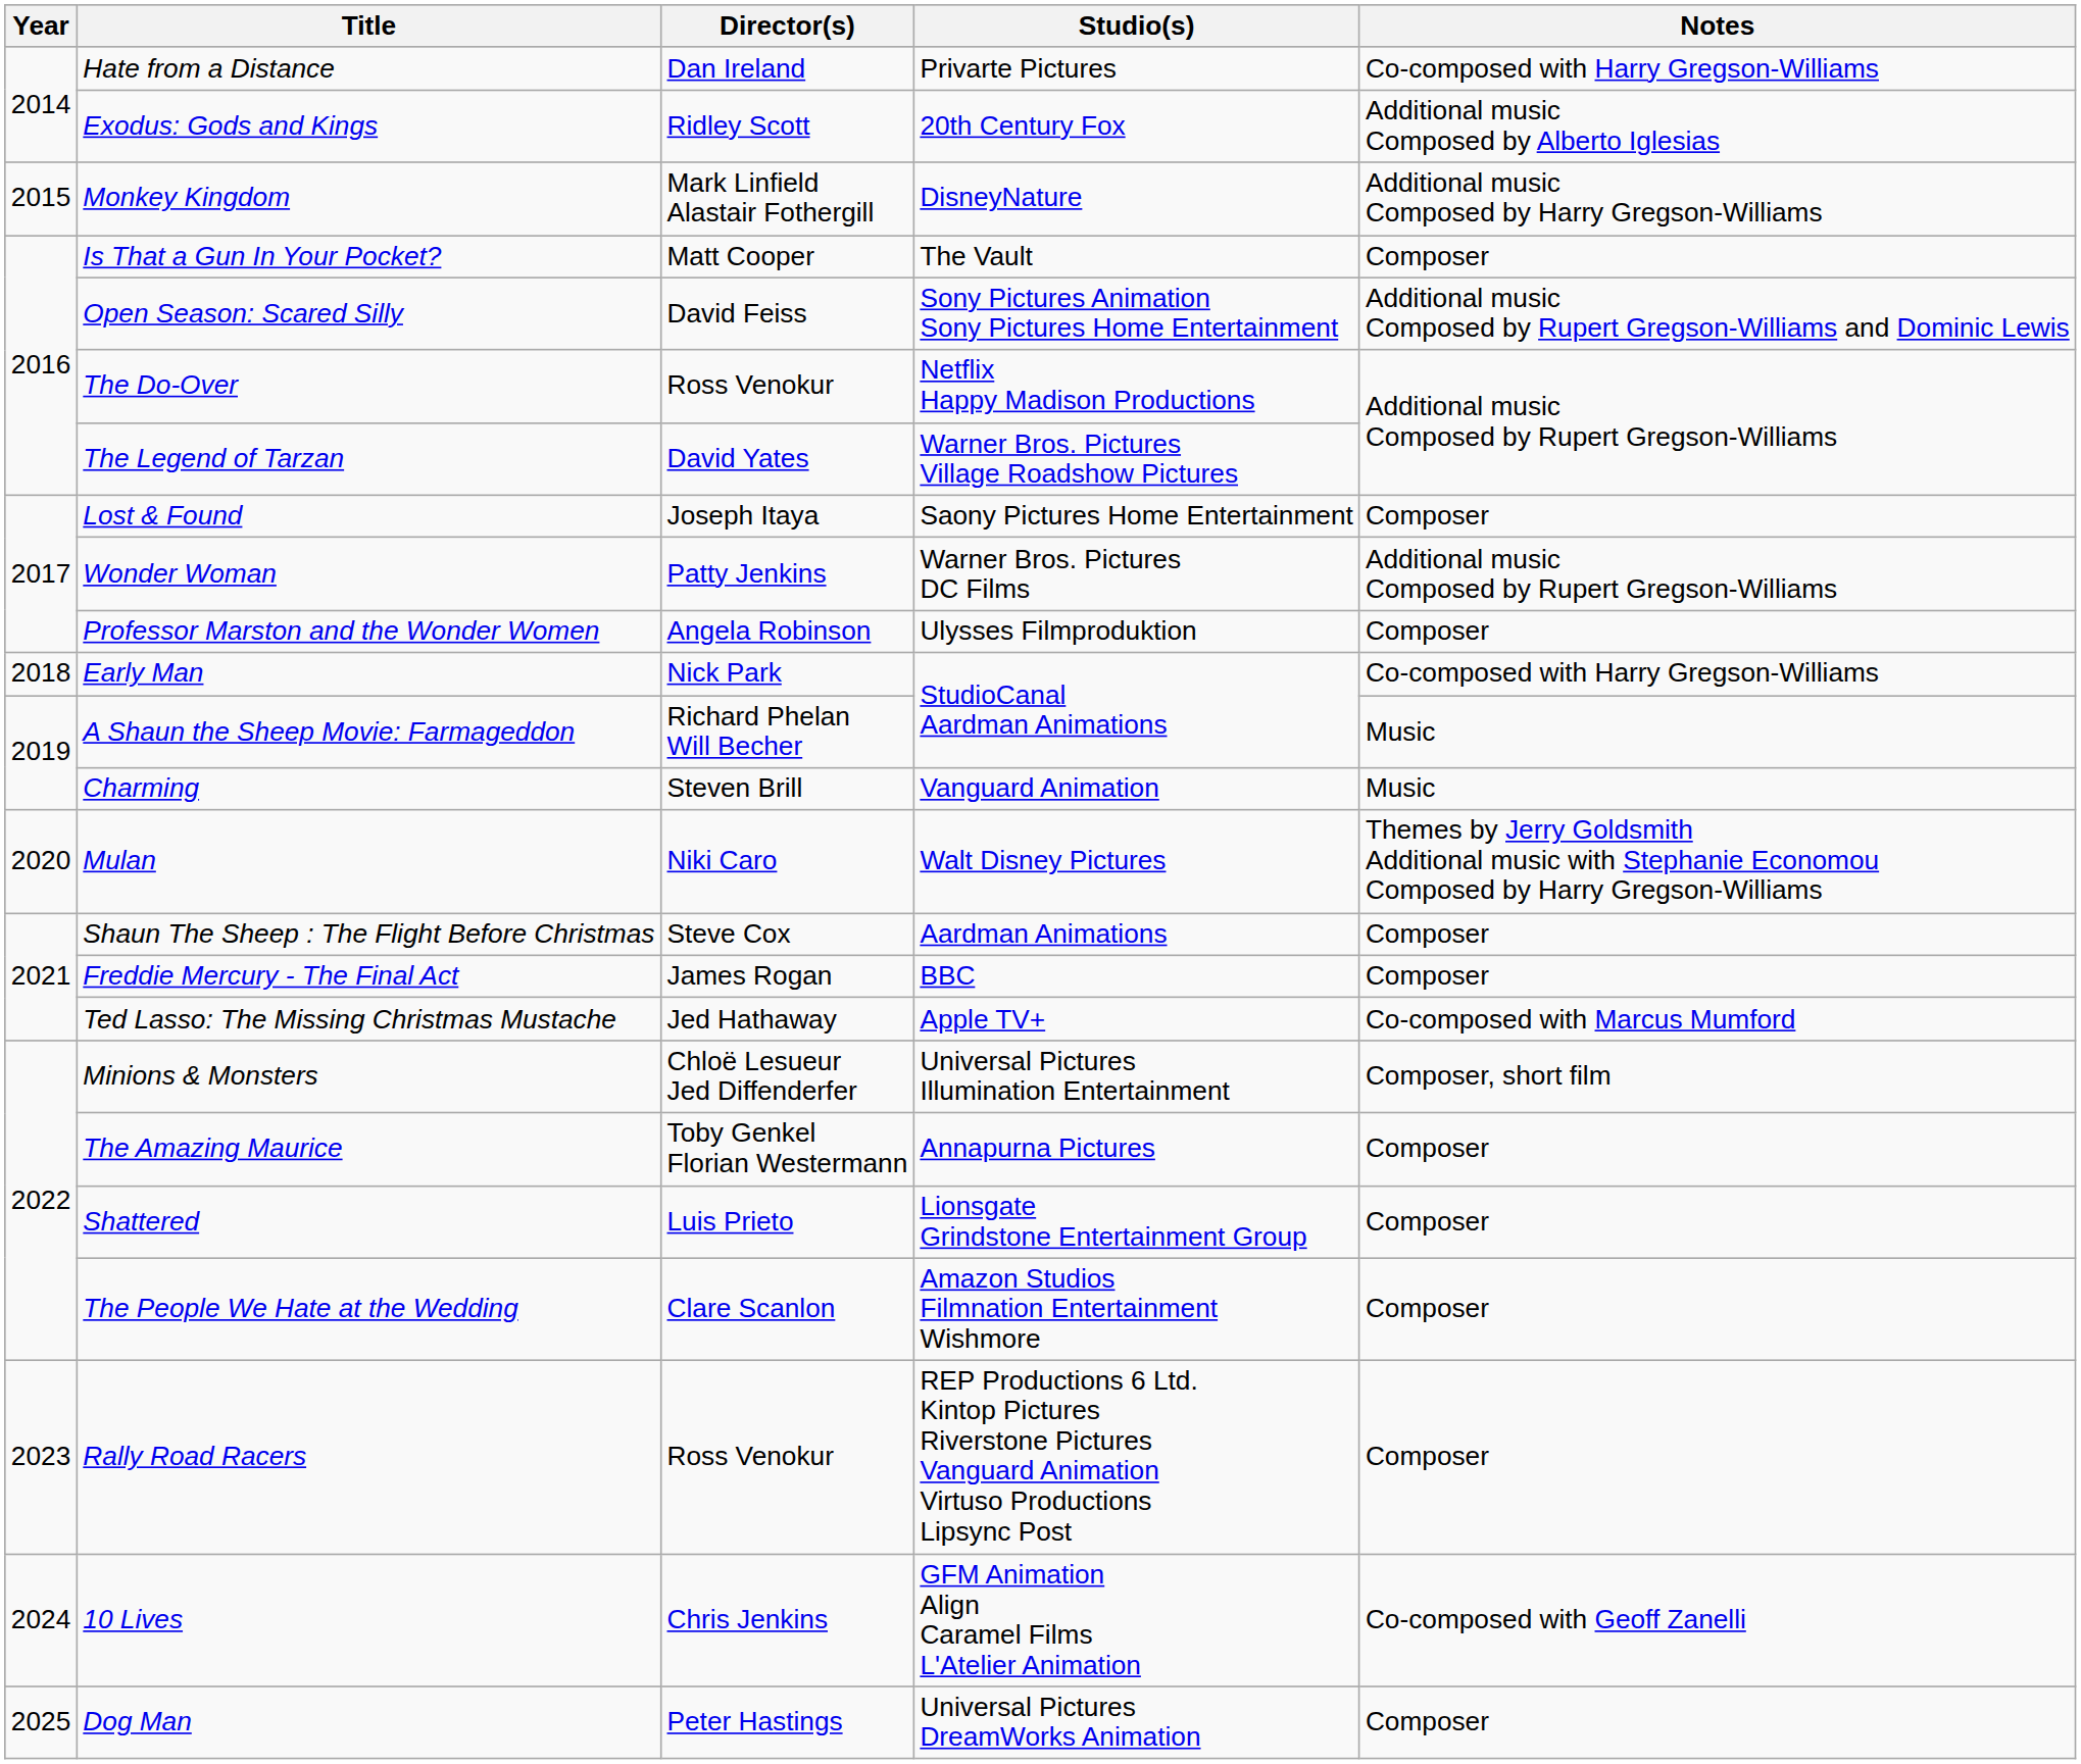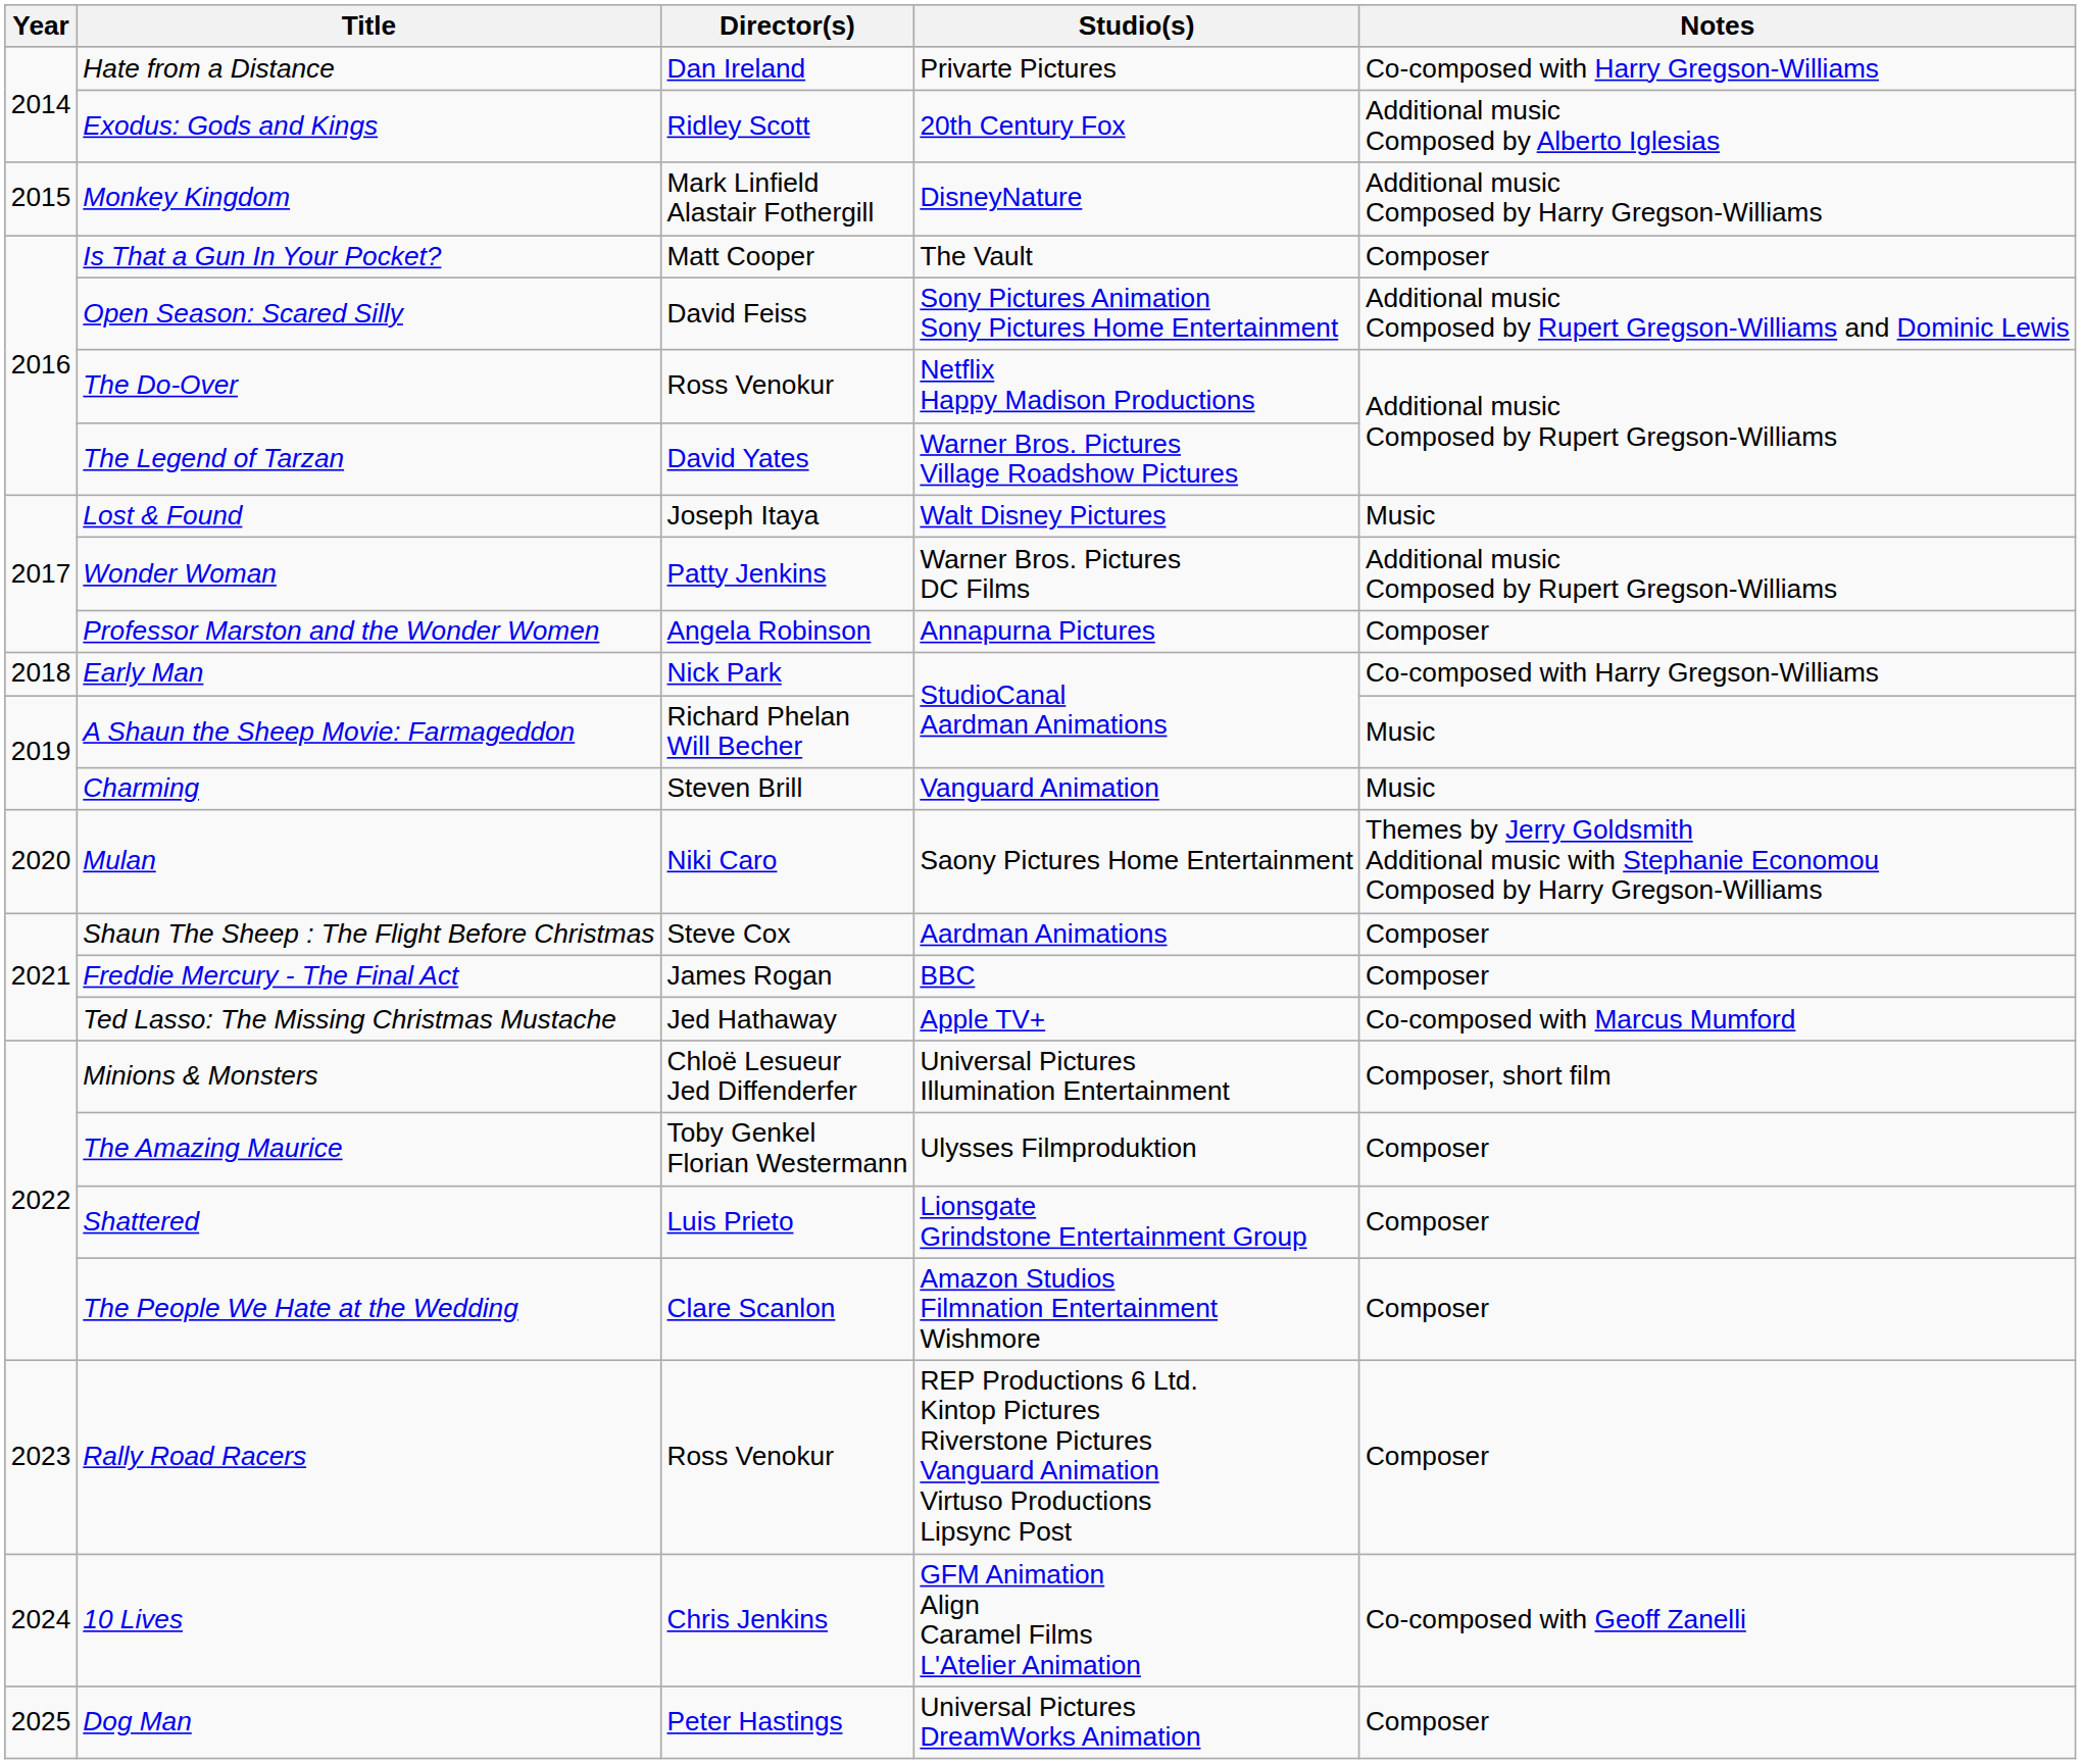Lost & Found | Studio(s): Saony Pictures Home Entertainment -> Walt Disney Pictures
Lost & Found | Notes: Composer -> Music
Professor Marston and the Wonder Women | Studio(s): Ulysses Filmproduktion -> Annapurna Pictures
Mulan | Studio(s): Walt Disney Pictures -> Saony Pictures Home Entertainment
The Amazing Maurice | Studio(s): Annapurna Pictures -> Ulysses Filmproduktion
